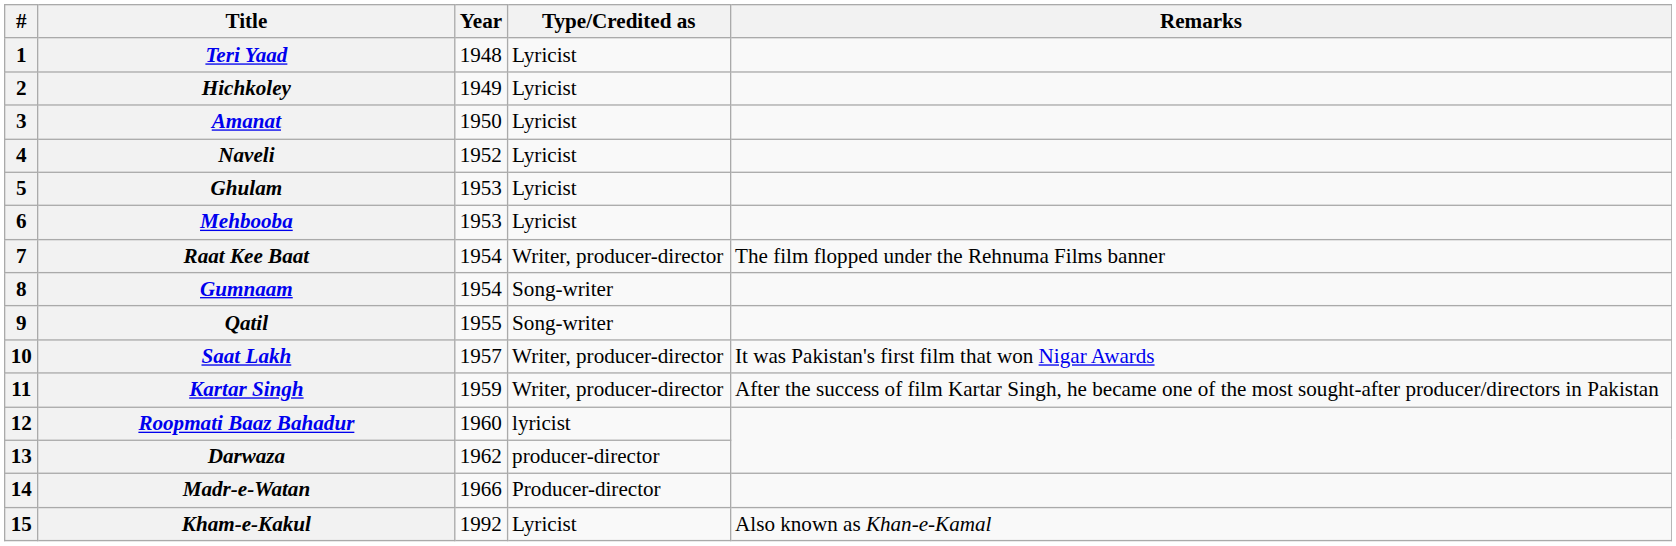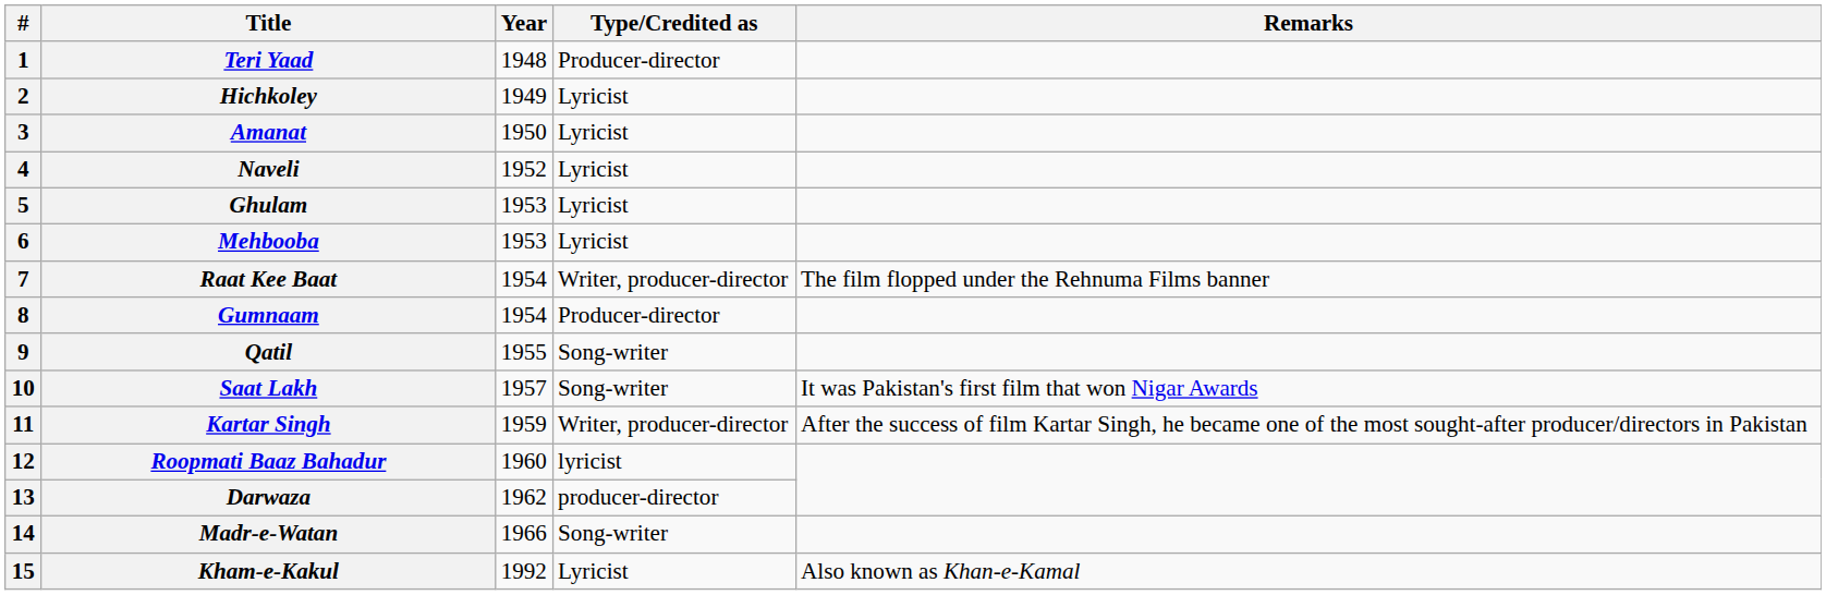Teri Yaad | Type/Credited as: Lyricist -> Producer-director
Gumnaam | Type/Credited as: Song-writer -> Producer-director
Saat Lakh | Type/Credited as: Writer, producer-director -> Song-writer
Madr-e-Watan | Type/Credited as: Producer-director -> Song-writer
